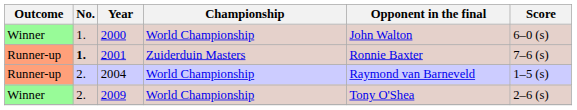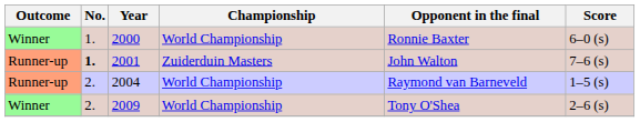2000 | Opponent in the final: John Walton -> Ronnie Baxter
2001 | Opponent in the final: Ronnie Baxter -> John Walton
